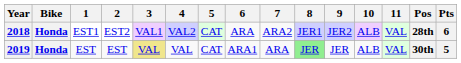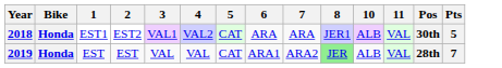- column: 9 | JER2 | JER
2018 | 7: ARA2 -> ARA
2018 | Pos: 28th -> 30th
2018 | Pts: 6 -> 5
2019 | 3: khaki background -> no background
2019 | 7: ARA -> ARA2
2019 | Pos: 30th -> 28th
2019 | Pts: 5 -> 7
